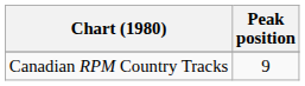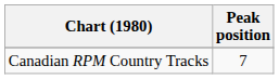Canadian RPM Country Tracks | Peak position: 9 -> 7
